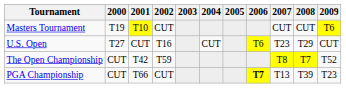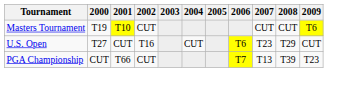- row: The Open Championship | CUT | T42 | T59 | T8 | T7 | T52
PGA Championship | 2006: bold -> normal
